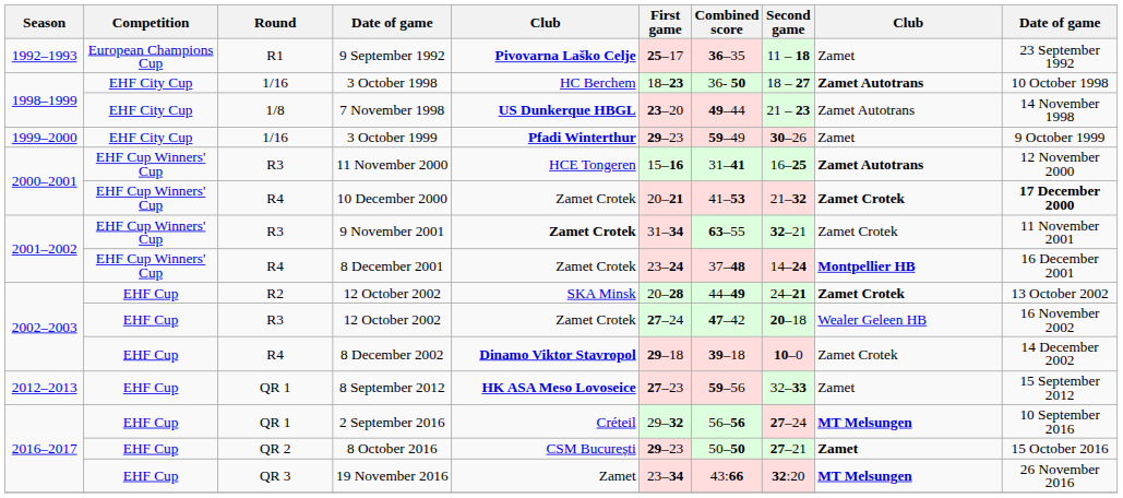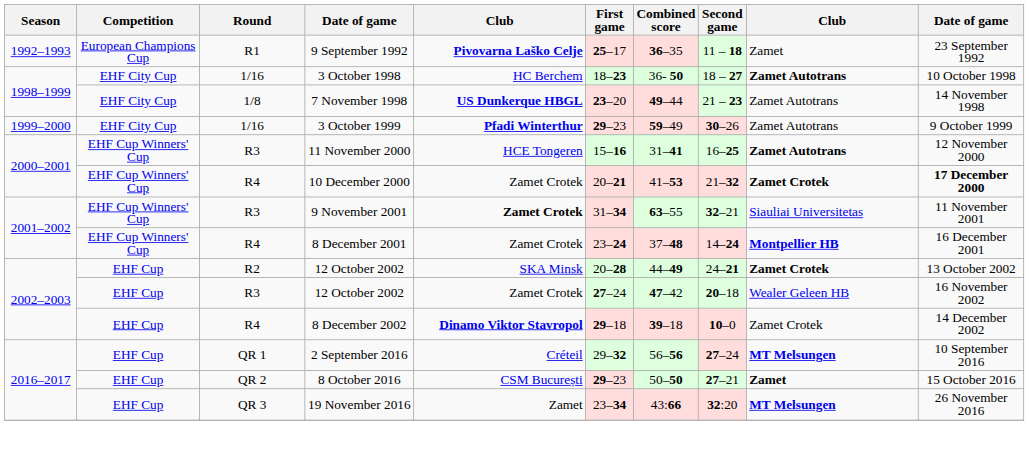3 October 1999 | column 9: Zamet -> Zamet Autotrans
9 November 2001 | column 9: Zamet Crotek -> Siauliai Universitetas
- row: 2012–2013 | EHF Cup | QR 1 | 8 September 2012 | HK ASA Meso Lovoseice | 27–23 | 59–56 | 32–33 | Zamet | 15 September 2012
